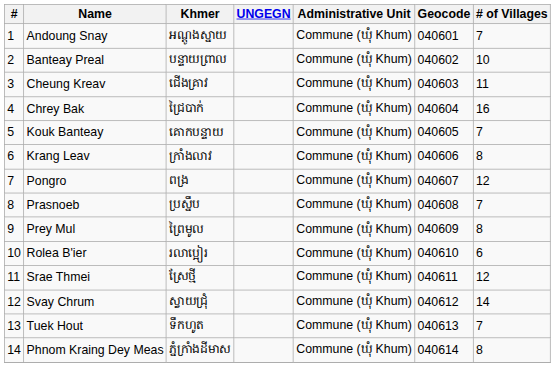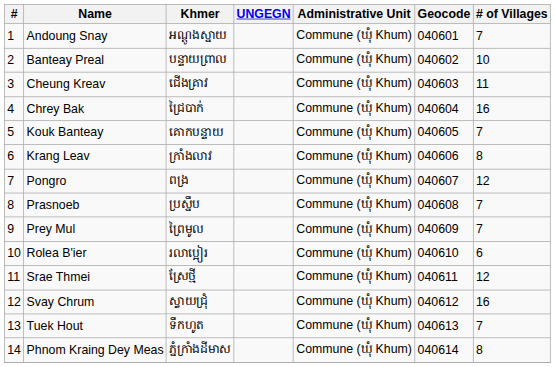Prey Mul | # of Villages: 8 -> 7
Svay Chrum | # of Villages: 14 -> 16
